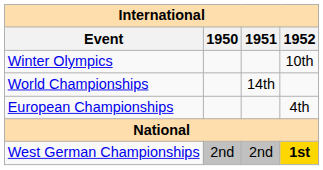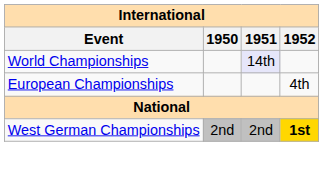- row: Winter Olympics | 10th
World Championships | 1951: no background -> lavender background
